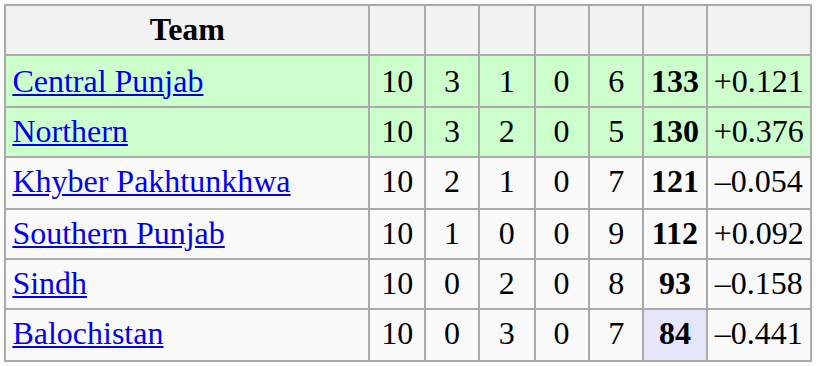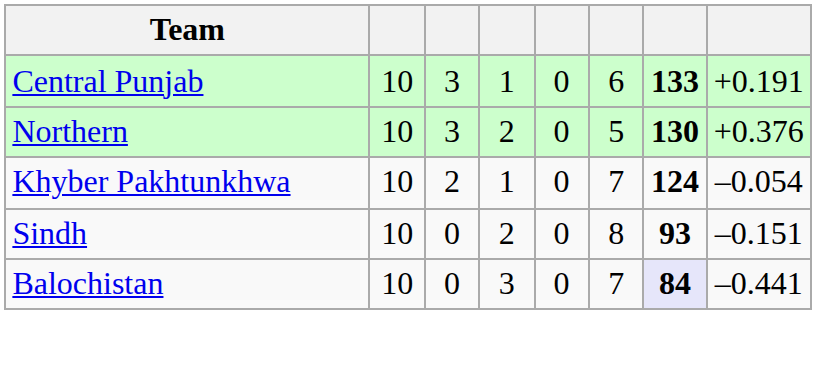Central Punjab | column 8: +0.121 -> +0.191
Khyber Pakhtunkhwa | column 7: 121 -> 124
- row: Southern Punjab | 10 | 1 | 0 | 0 | 9 | 112 | +0.092
Sindh | column 8: –0.158 -> –0.151
